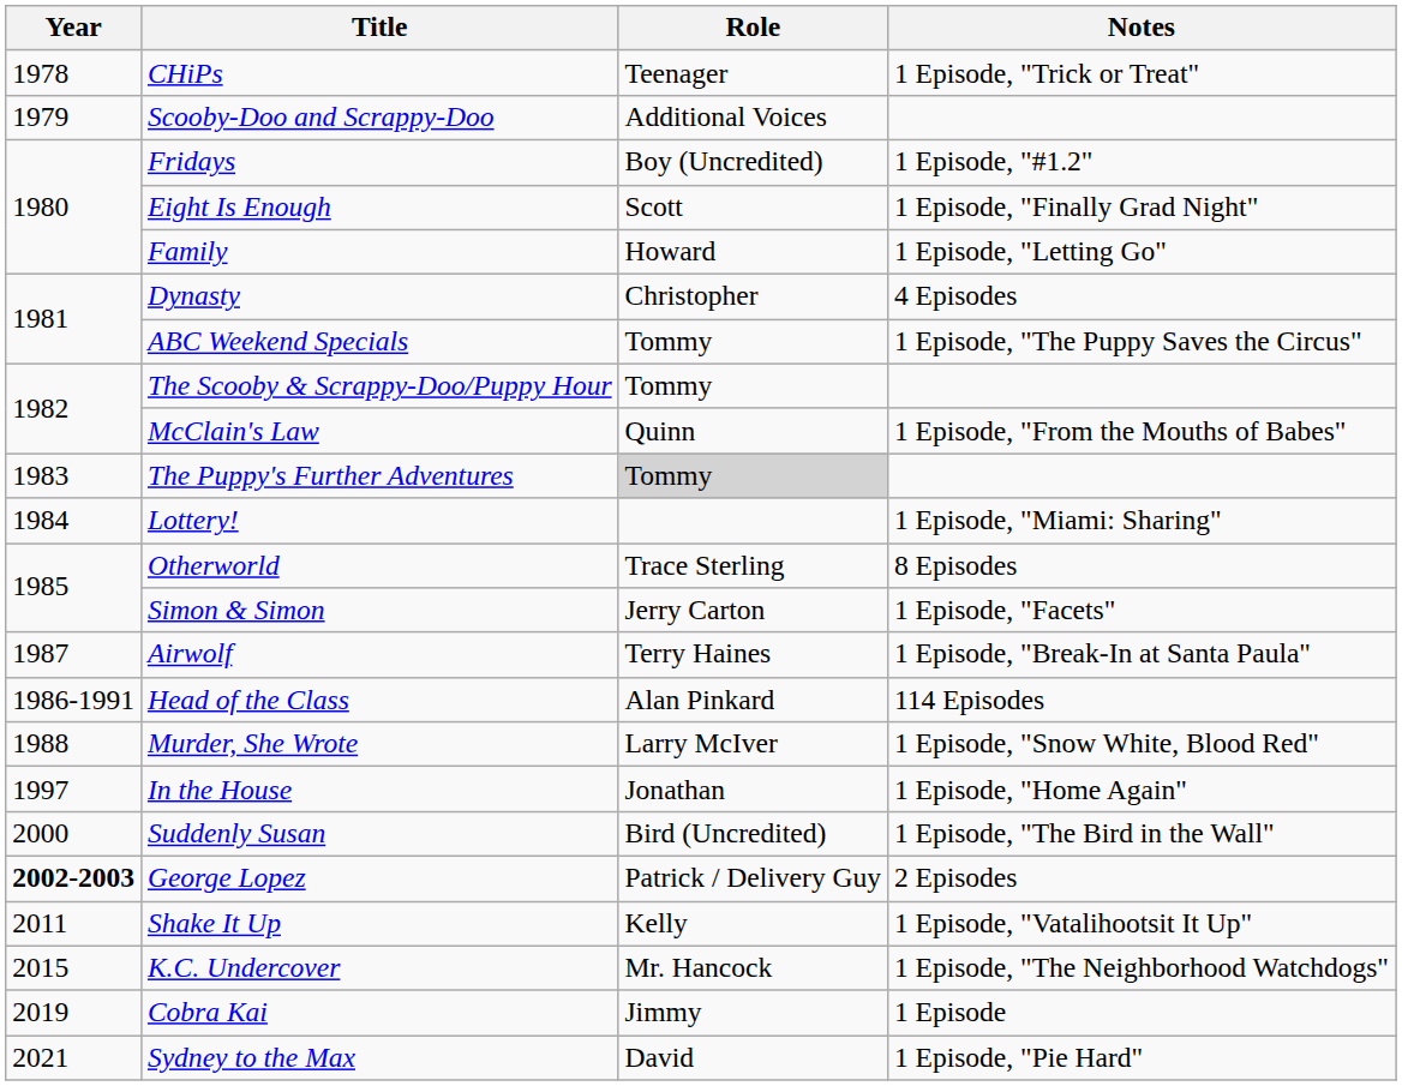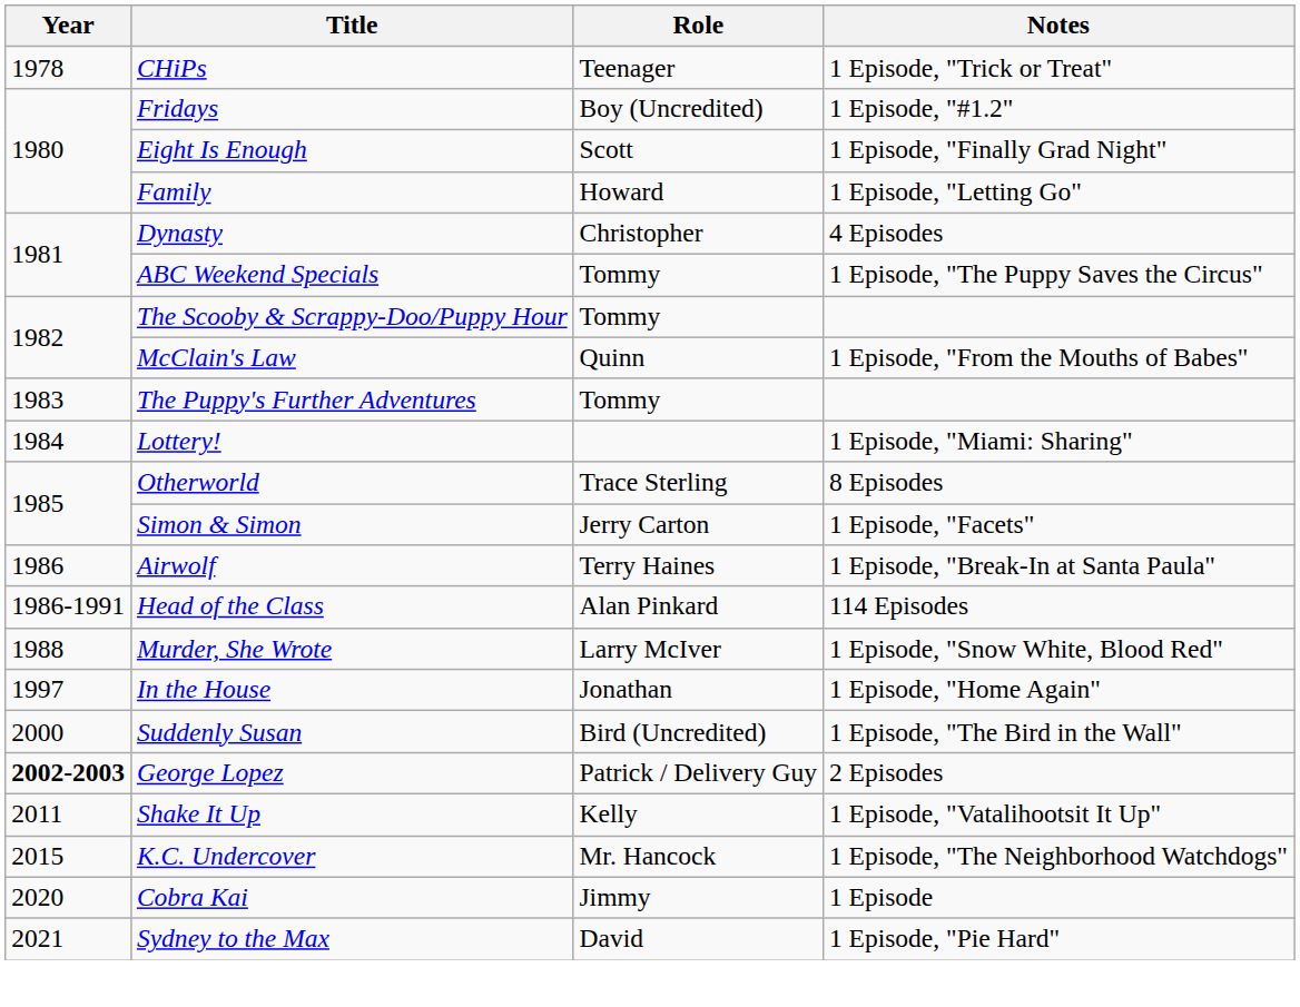- row: 1979 | Scooby-Doo and Scrappy-Doo | Additional Voices
The Puppy's Further Adventures | Role: lightgrey background -> no background
Airwolf | Year: 1987 -> 1986
Cobra Kai | Year: 2019 -> 2020
